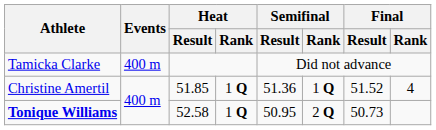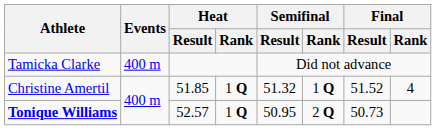Christine Amertil | Semifinal / Result: 51.36 -> 51.32
Tonique Williams | Heat / Result: 52.58 -> 52.57
